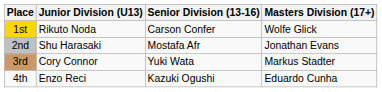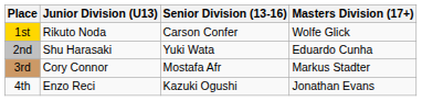2nd | Senior Division (13-16): Mostafa Afr -> Yuki Wata
2nd | Masters Division (17+): Jonathan Evans -> Eduardo Cunha
3rd | Senior Division (13-16): Yuki Wata -> Mostafa Afr
4th | Masters Division (17+): Eduardo Cunha -> Jonathan Evans
